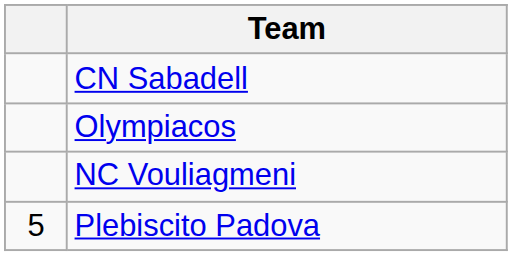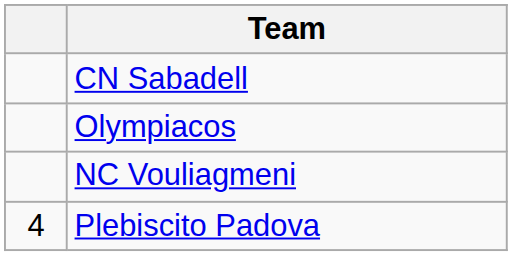Plebiscito Padova | column 1: 5 -> 4
